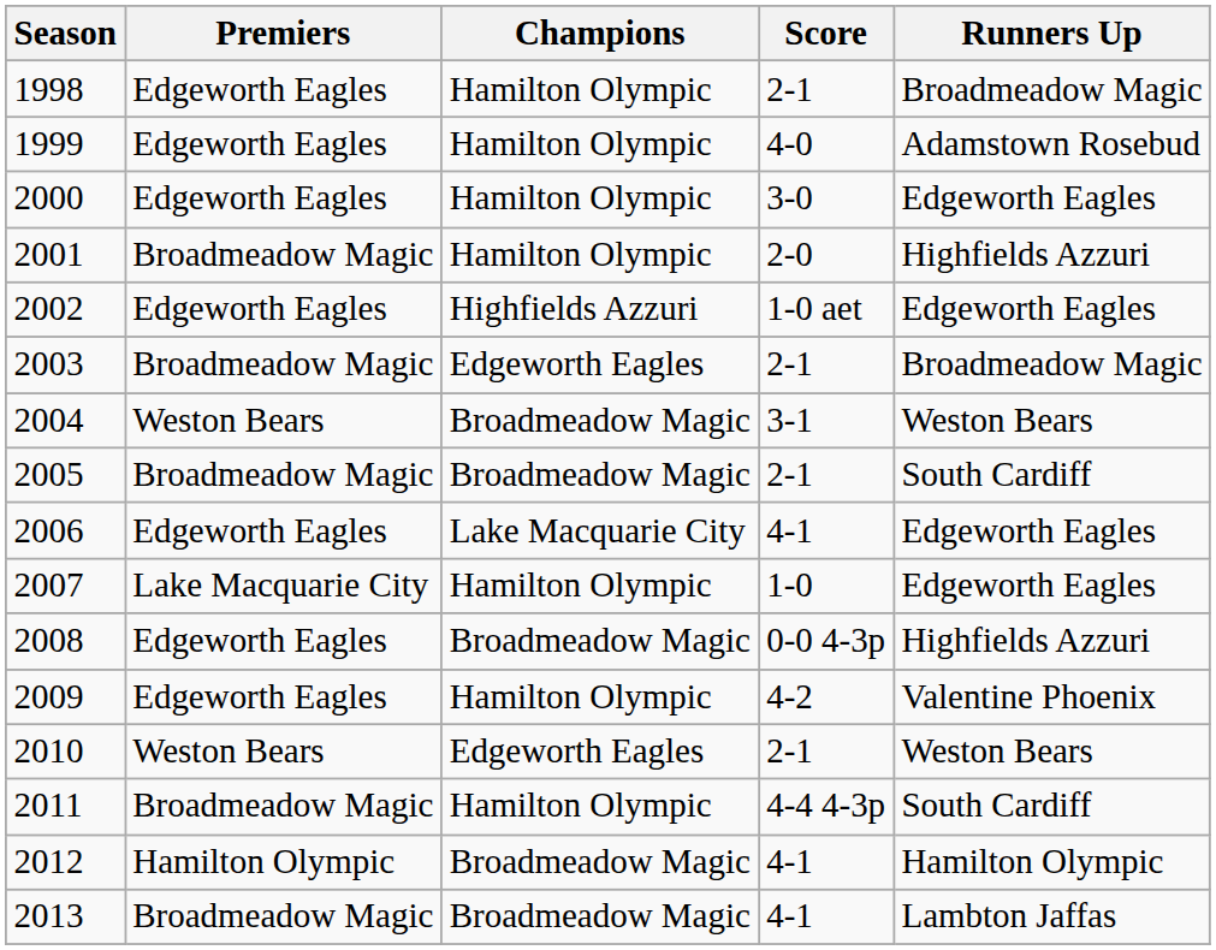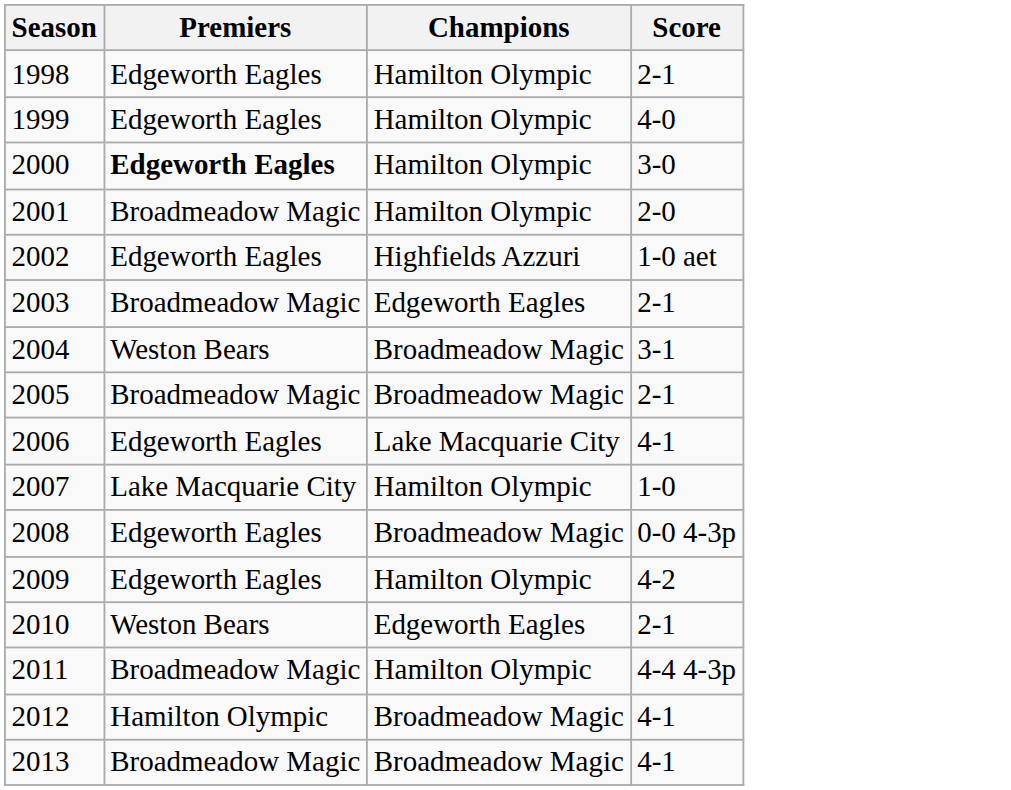- column: Runners Up | Broadmeadow Magic | Adamstown Rosebud | Edgeworth Eagles | Highfields Azzuri | Edgeworth Eagles | Broadmeadow Magic | Weston Bears | South Cardiff | Edgeworth Eagles | Edgeworth Eagles | Highfields Azzuri | Valentine Phoenix | Weston Bears | South Cardiff | Hamilton Olympic | Lambton Jaffas
2000 | Premiers: normal -> bold
